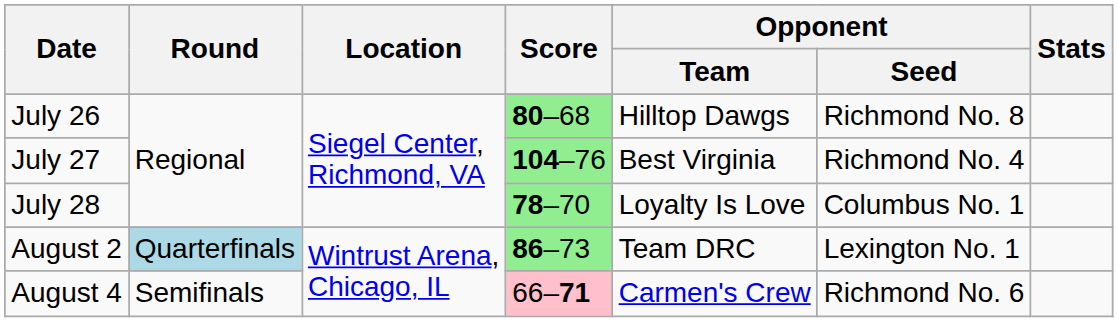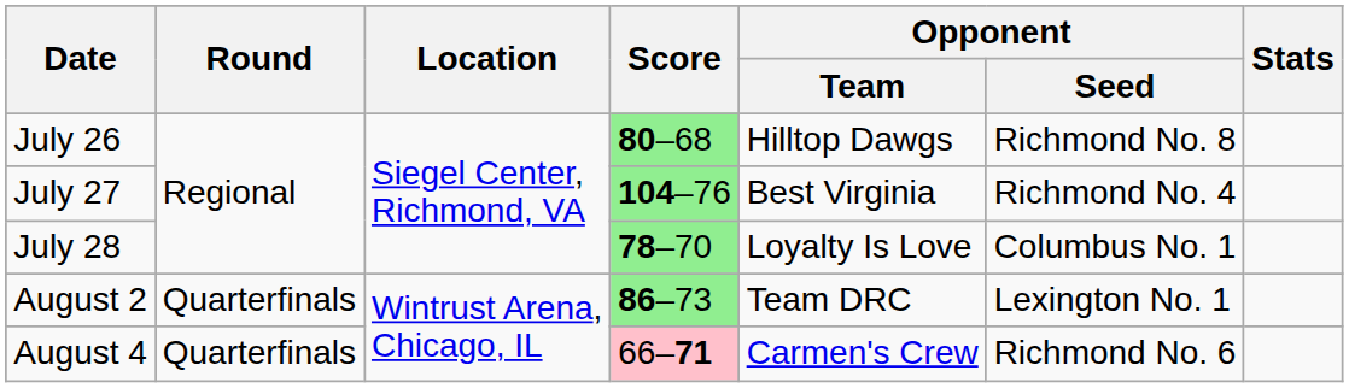August 2 | Round: lightblue background -> no background
August 4 | Round: Semifinals -> Quarterfinals
